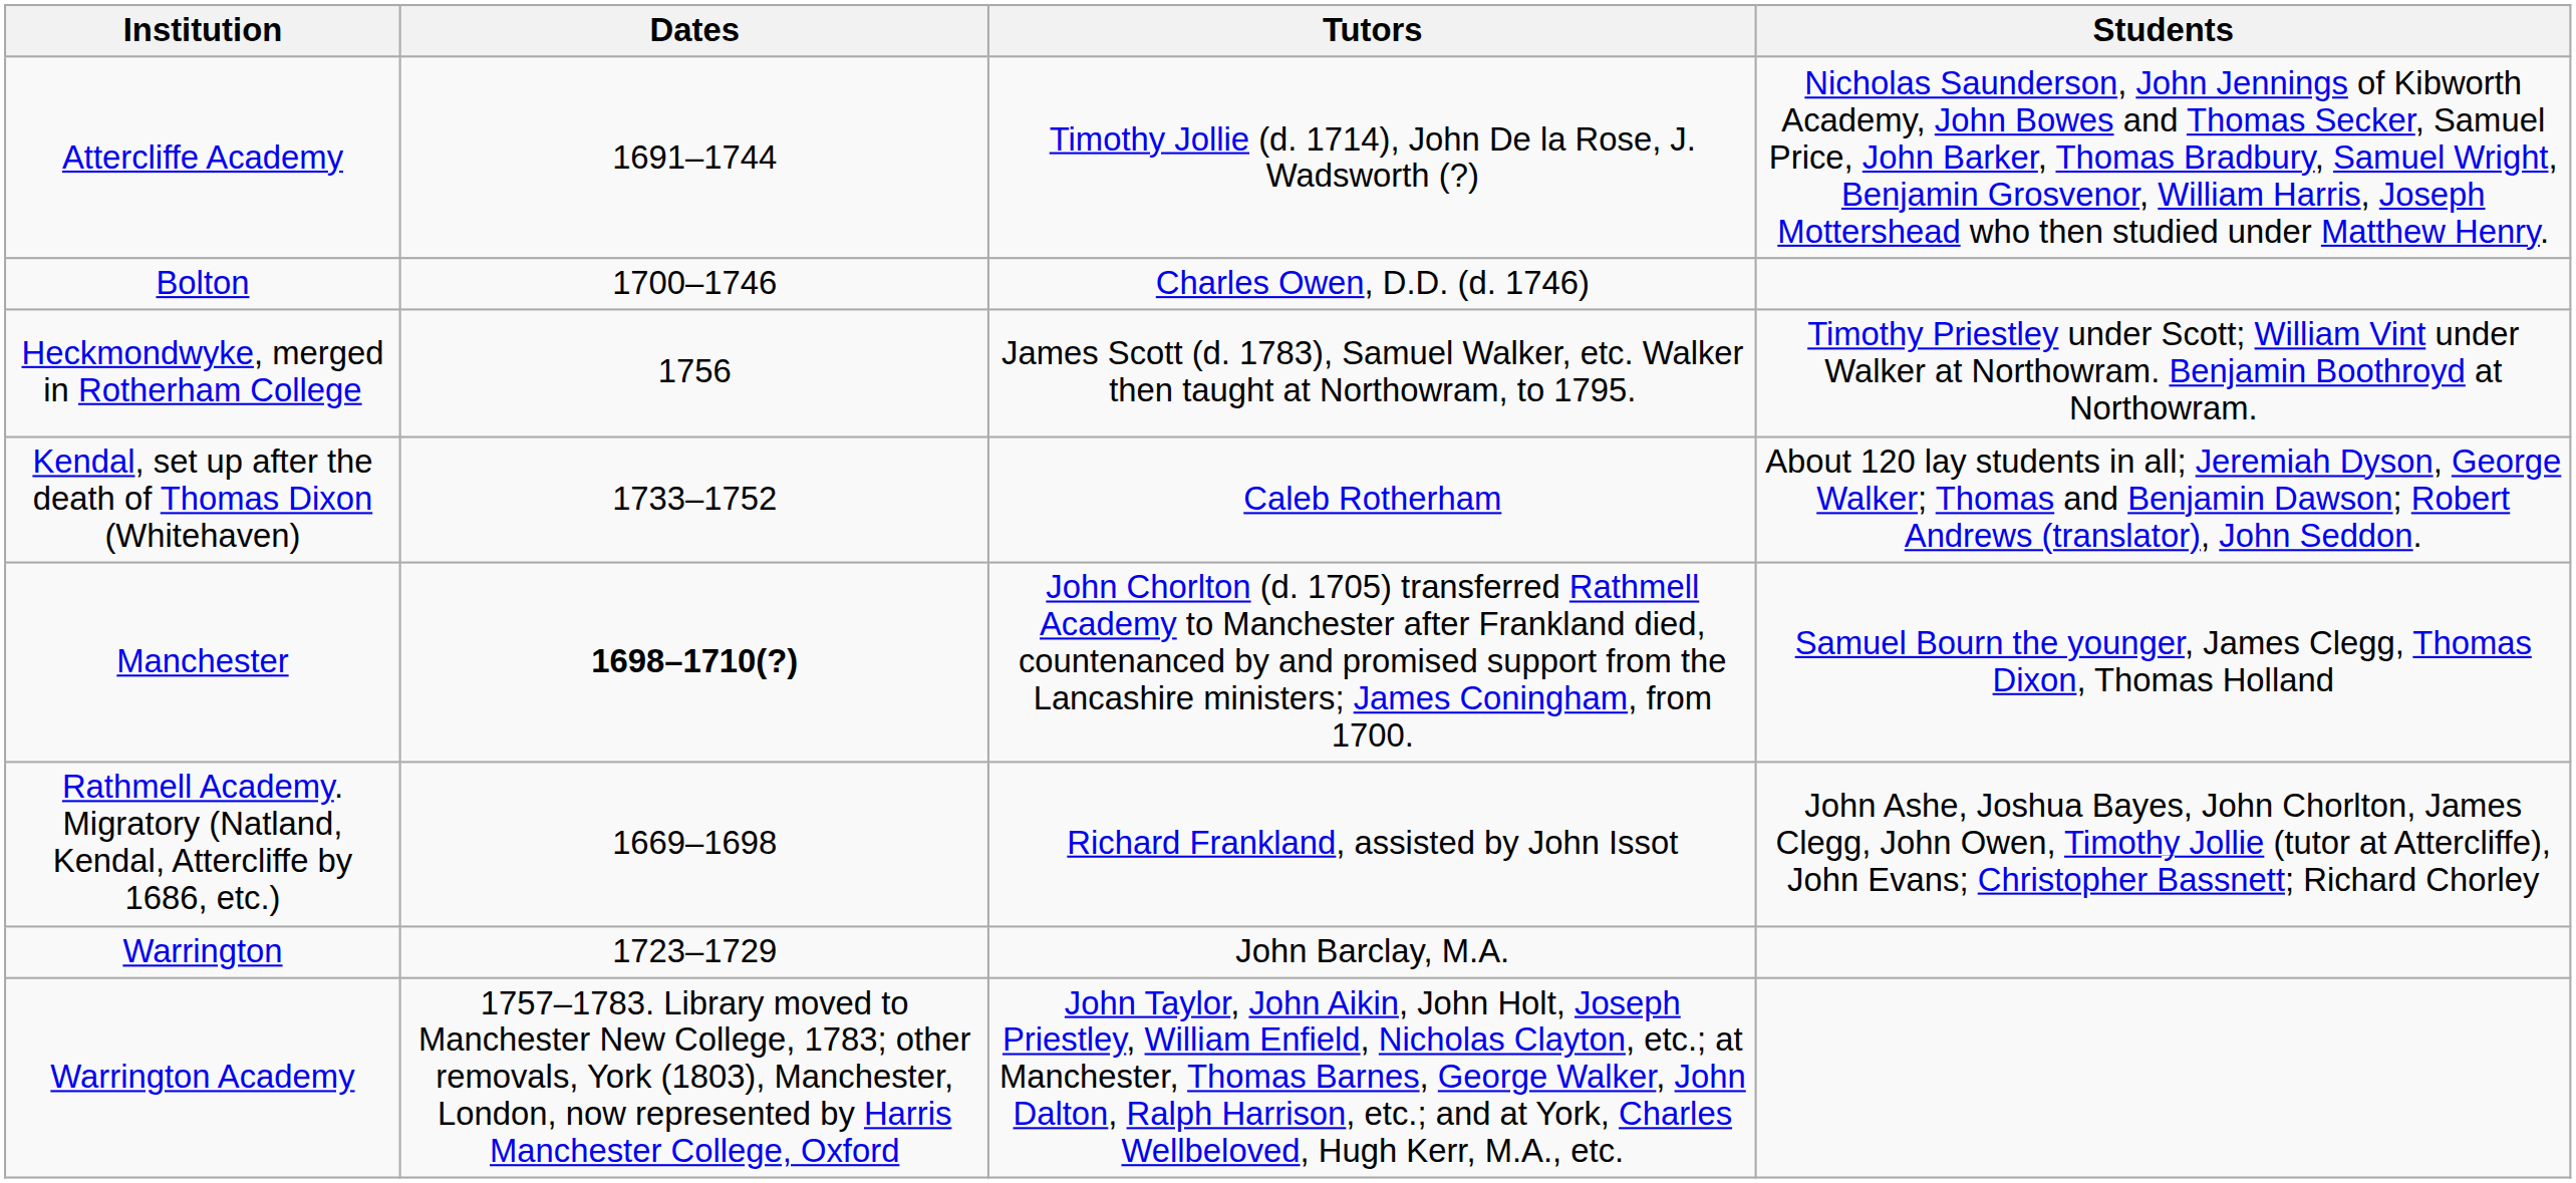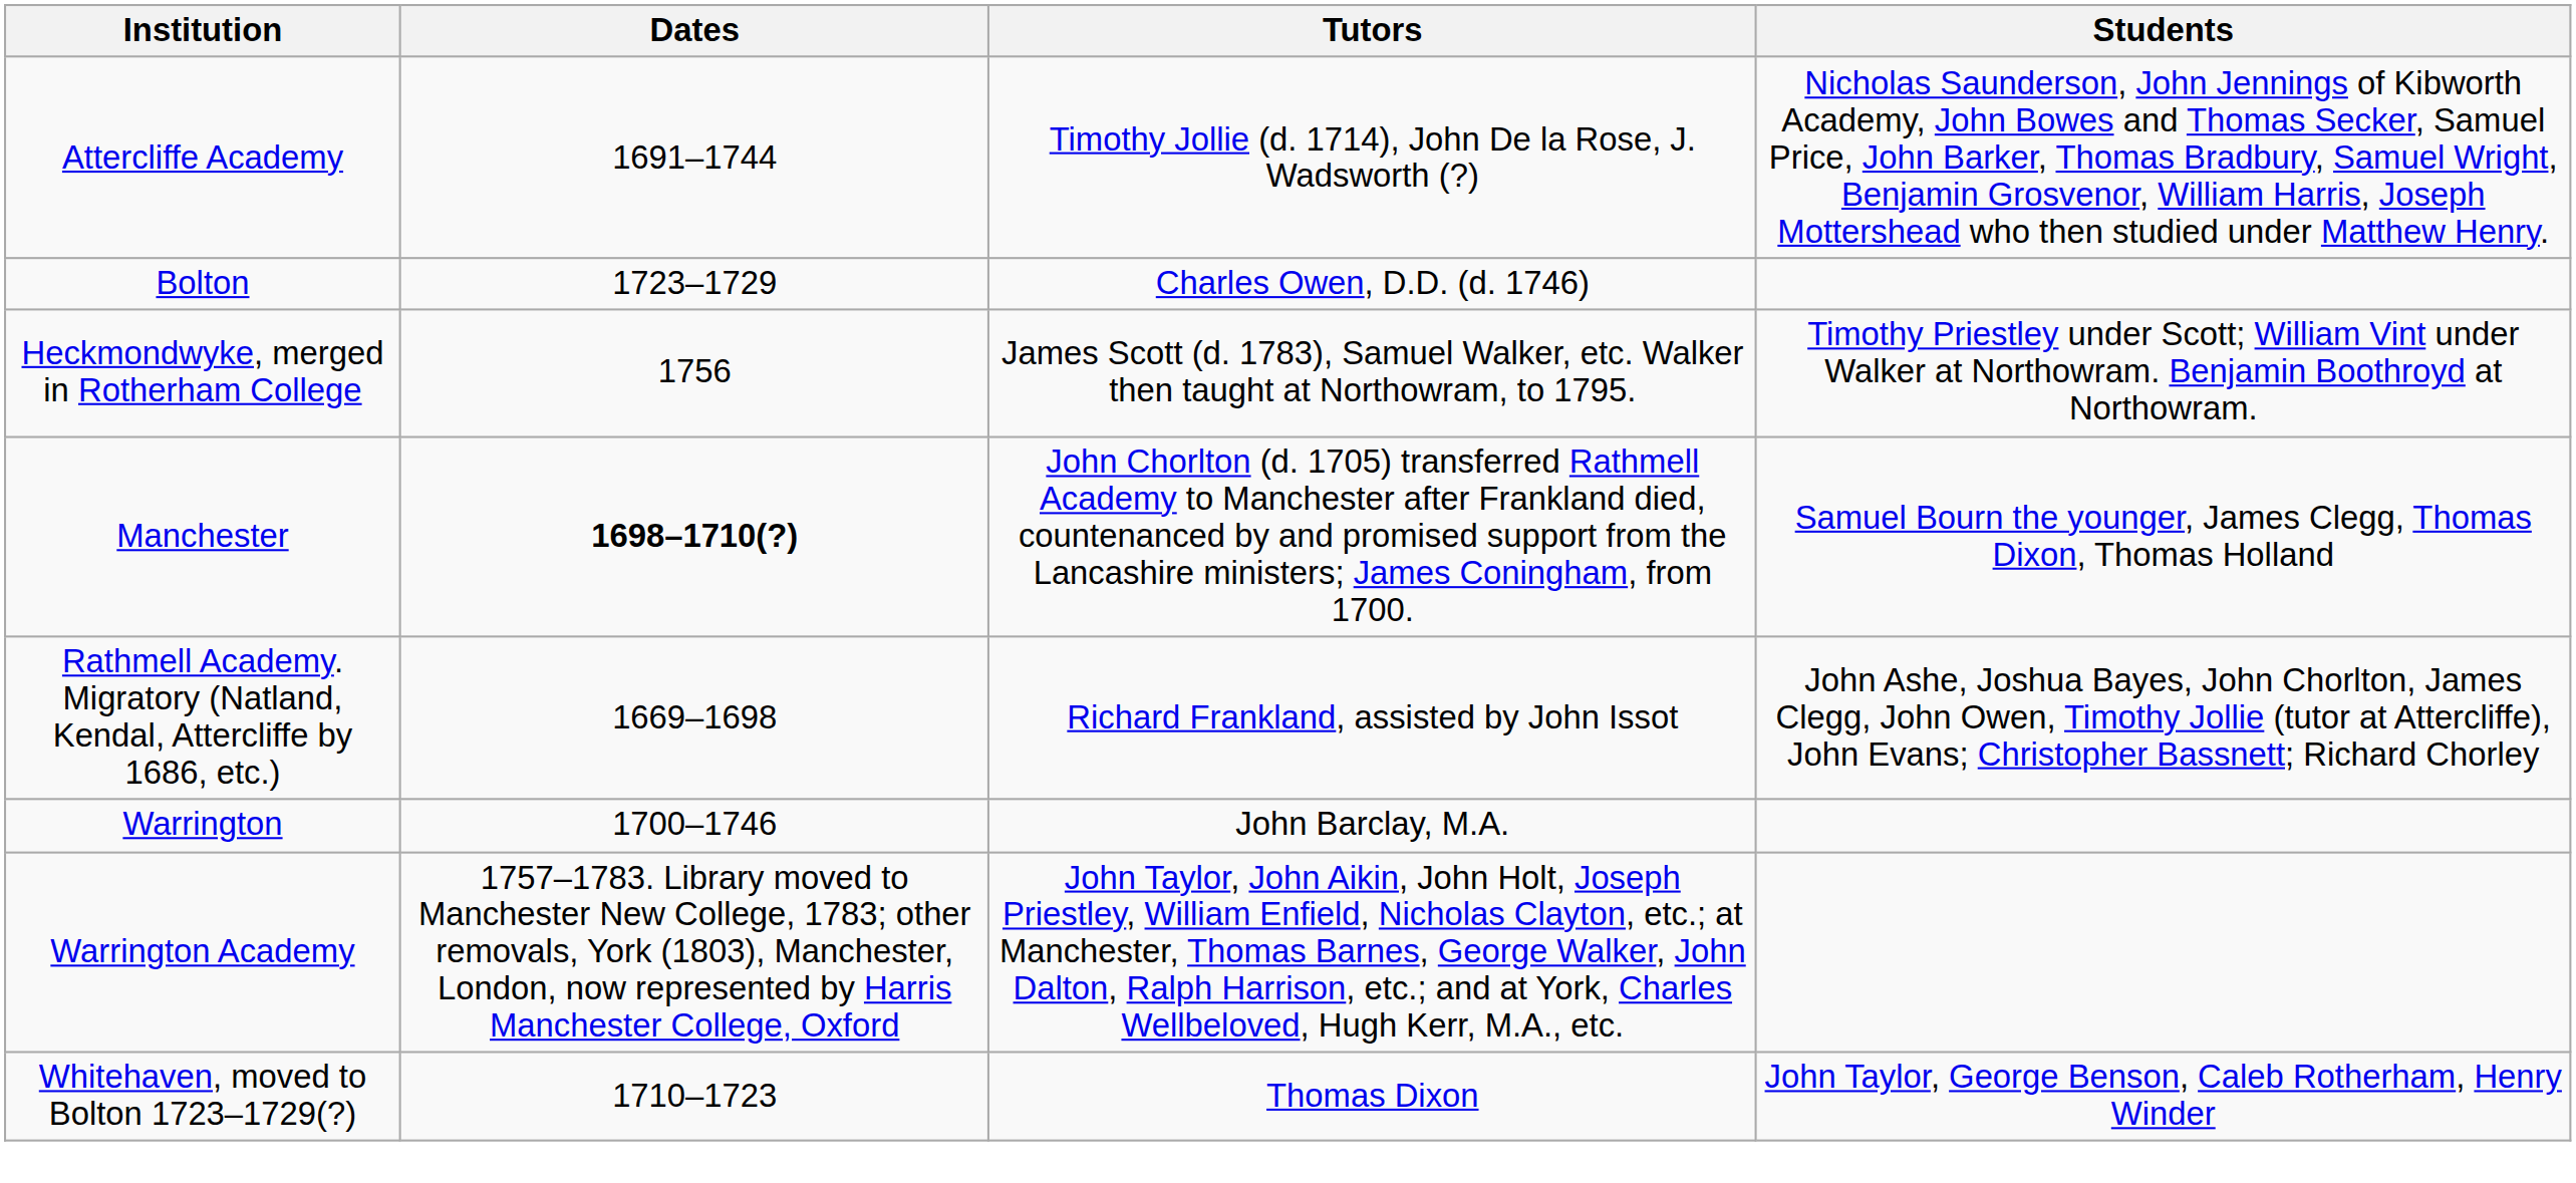Bolton | Dates: 1700–1746 -> 1723–1729
- row: Kendal, set up after the death of Thomas Dixon (Whitehaven) | 1733–1752 | Caleb Rotherham | About 120 lay students in all; Jeremiah Dyson, George Walker; Thomas and Benjamin Dawson; Robert Andrews (translator), John Seddon.
Warrington | Dates: 1723–1729 -> 1700–1746
+ row: Whitehaven, moved to Bolton 1723–1729(?) | 1710–1723 | Thomas Dixon | John Taylor, George Benson, Caleb Rotherham, Henry Winder
